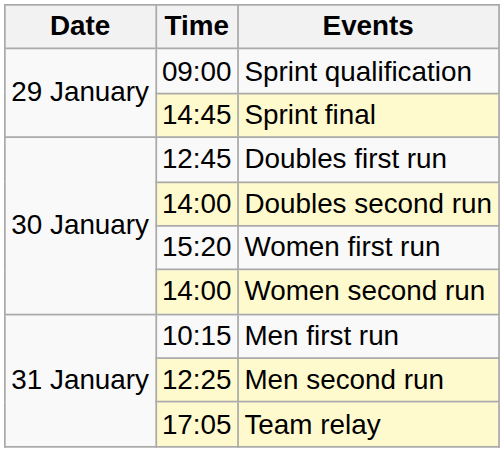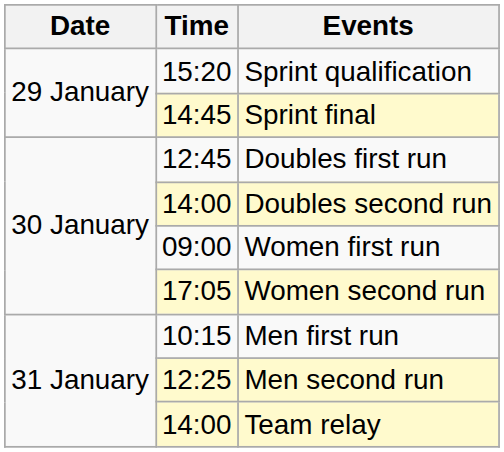Sprint qualification | Time: 09:00 -> 15:20
Women first run | Time: 15:20 -> 09:00
Women second run | Time: 14:00 -> 17:05
Team relay | Time: 17:05 -> 14:00
